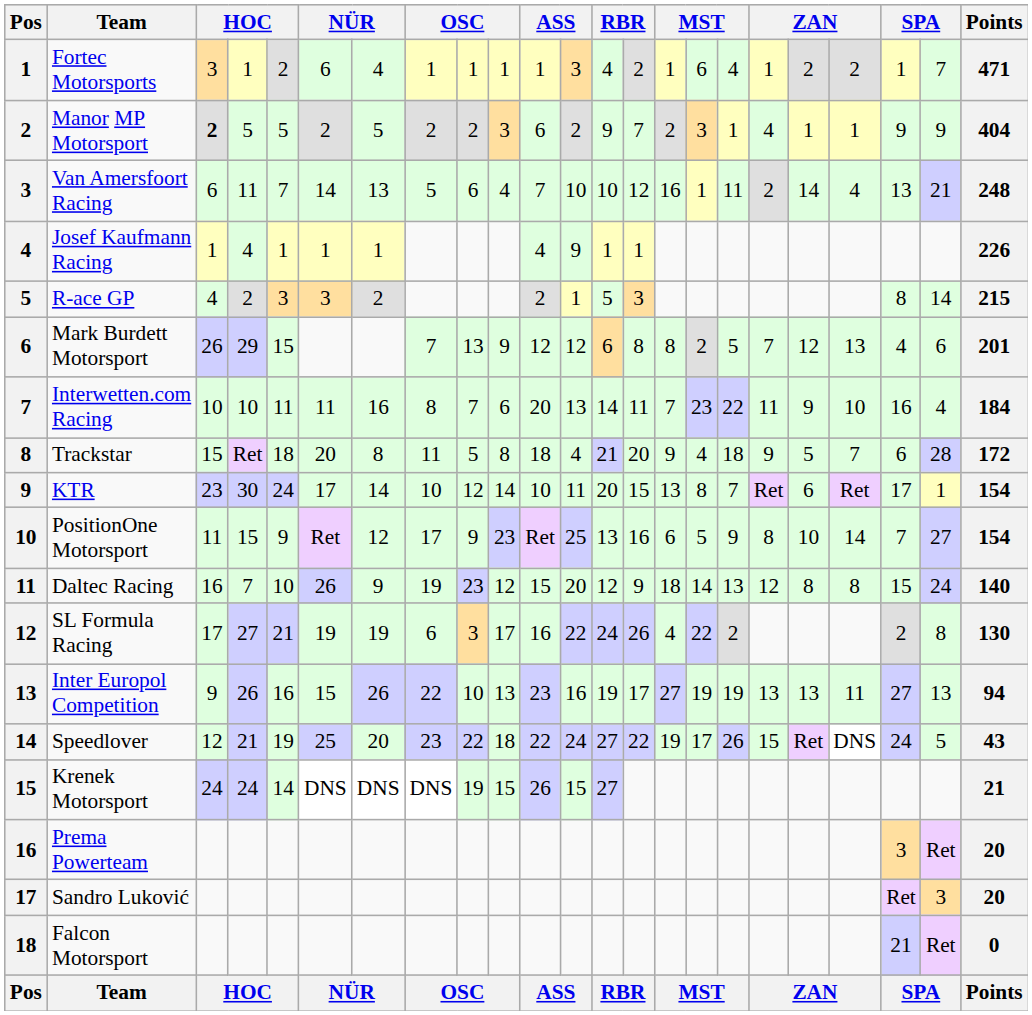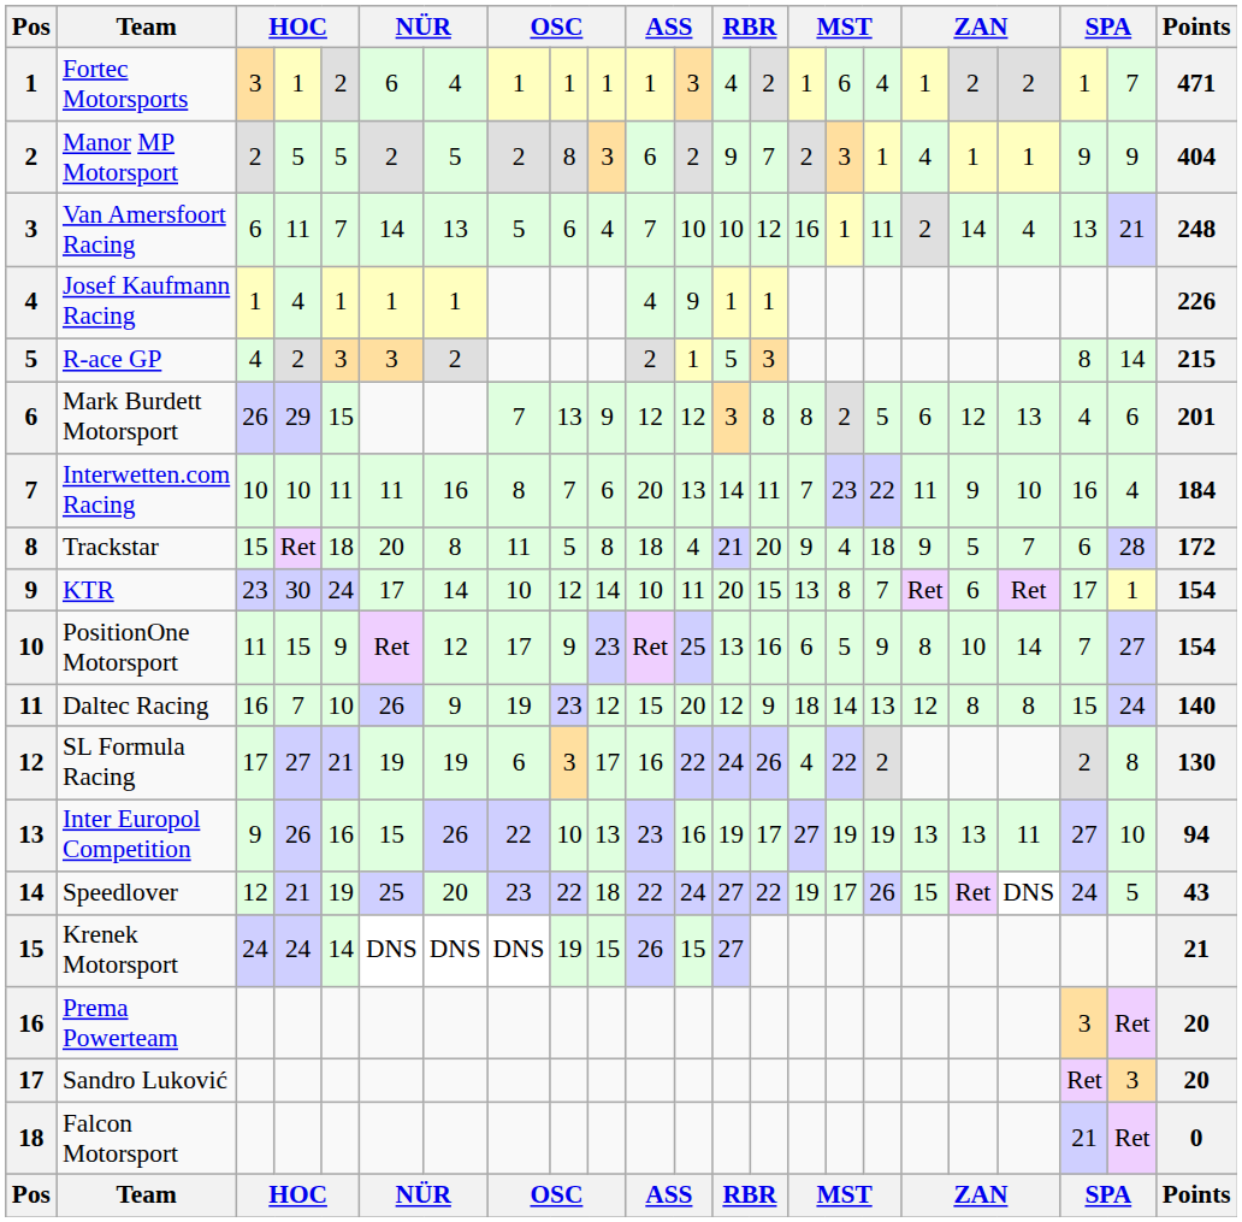Manor MP Motorsport | column 3: bold -> normal
Manor MP Motorsport | column 9: 2 -> 8
Mark Burdett Motorsport | column 13: 6 -> 3
Mark Burdett Motorsport | column 18: 7 -> 6
Inter Europol Competition | column 22: 13 -> 10
